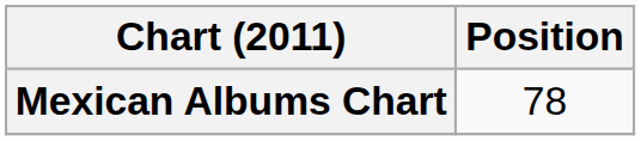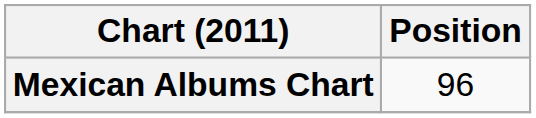Mexican Albums Chart | Position: 78 -> 96
